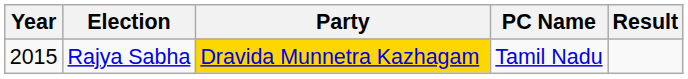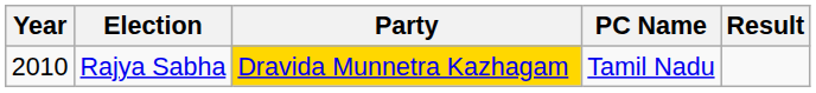Rajya Sabha | Year: 2015 -> 2010
